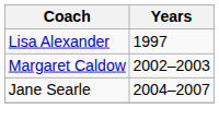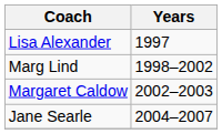+ row: Marg Lind | 1998–2002
